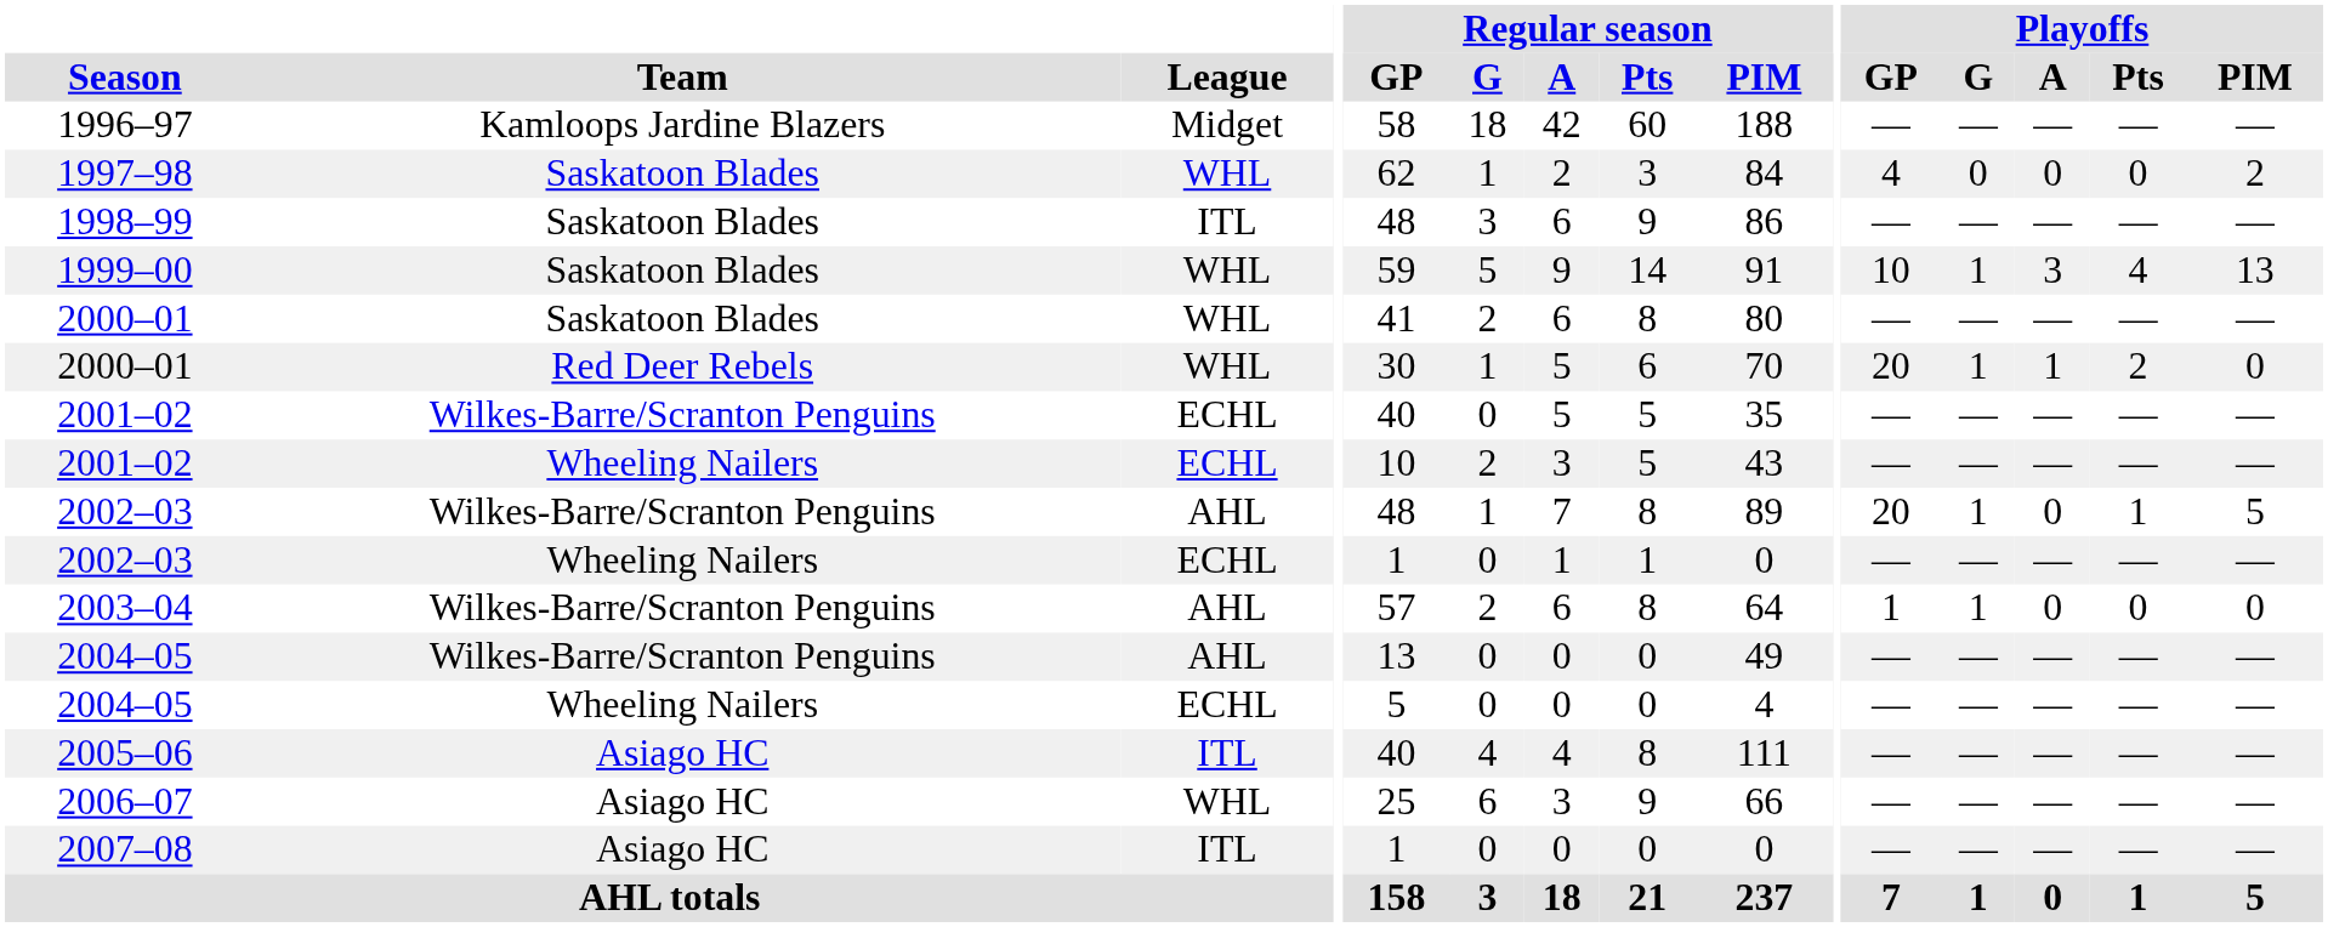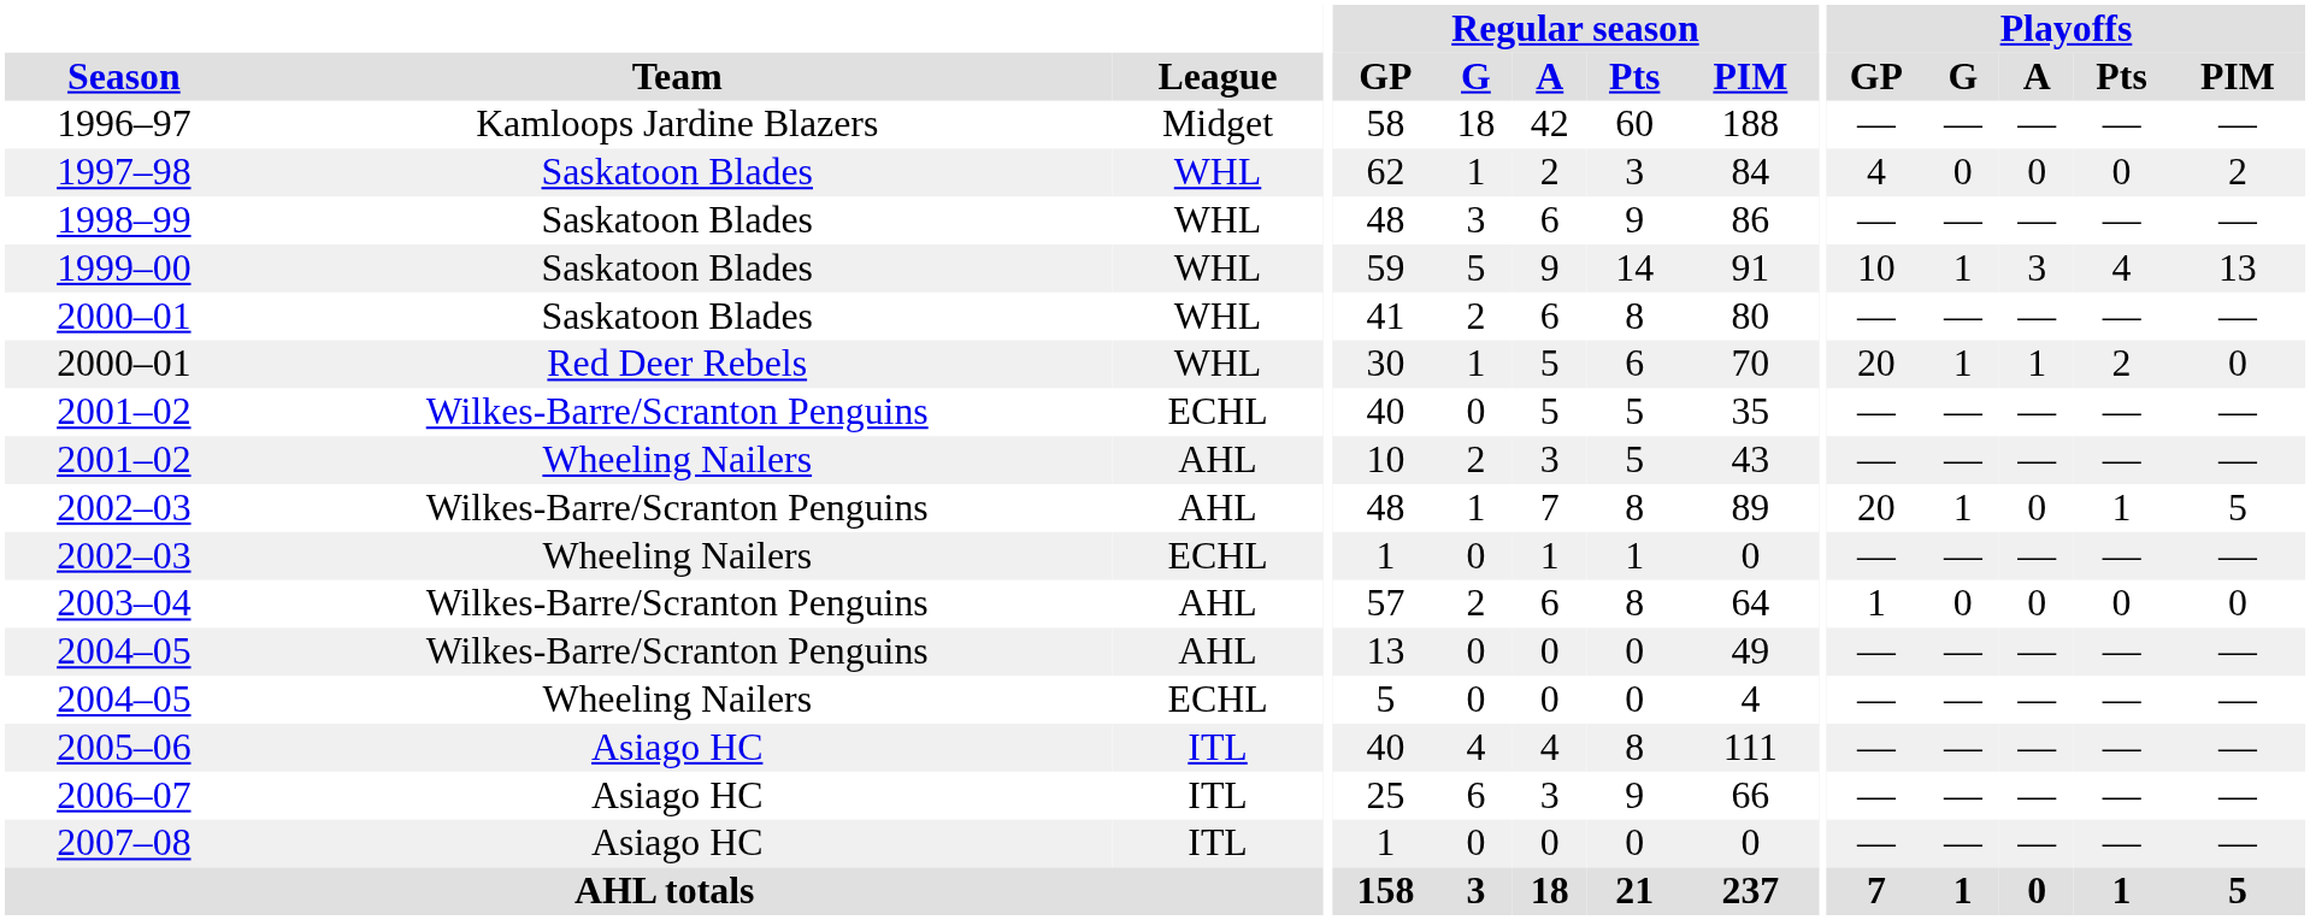1998–99 | League: ITL -> WHL
2001–02 / Wheeling Nailers | League: ECHL -> AHL
2003–04 | Playoffs / G: 1 -> 0
2006–07 | League: WHL -> ITL
